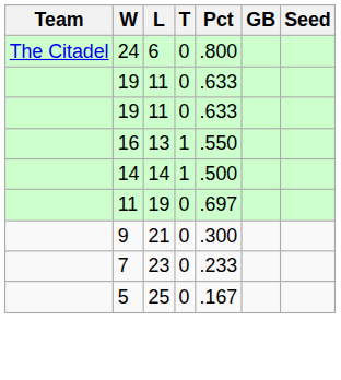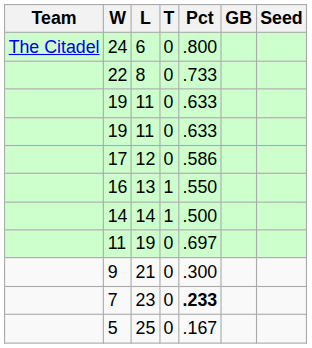+ row: 22 | 8 | 0 | .733
+ row: 17 | 12 | 0 | .586
7 | Pct: normal -> bold
